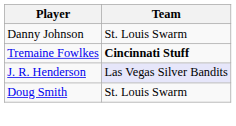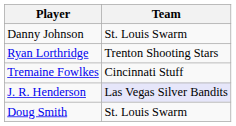+ row: Ryan Lorthridge | Trenton Shooting Stars
Tremaine Fowlkes | Team: bold -> normal
